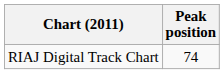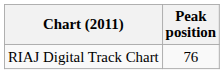RIAJ Digital Track Chart | Peak position: 74 -> 76
